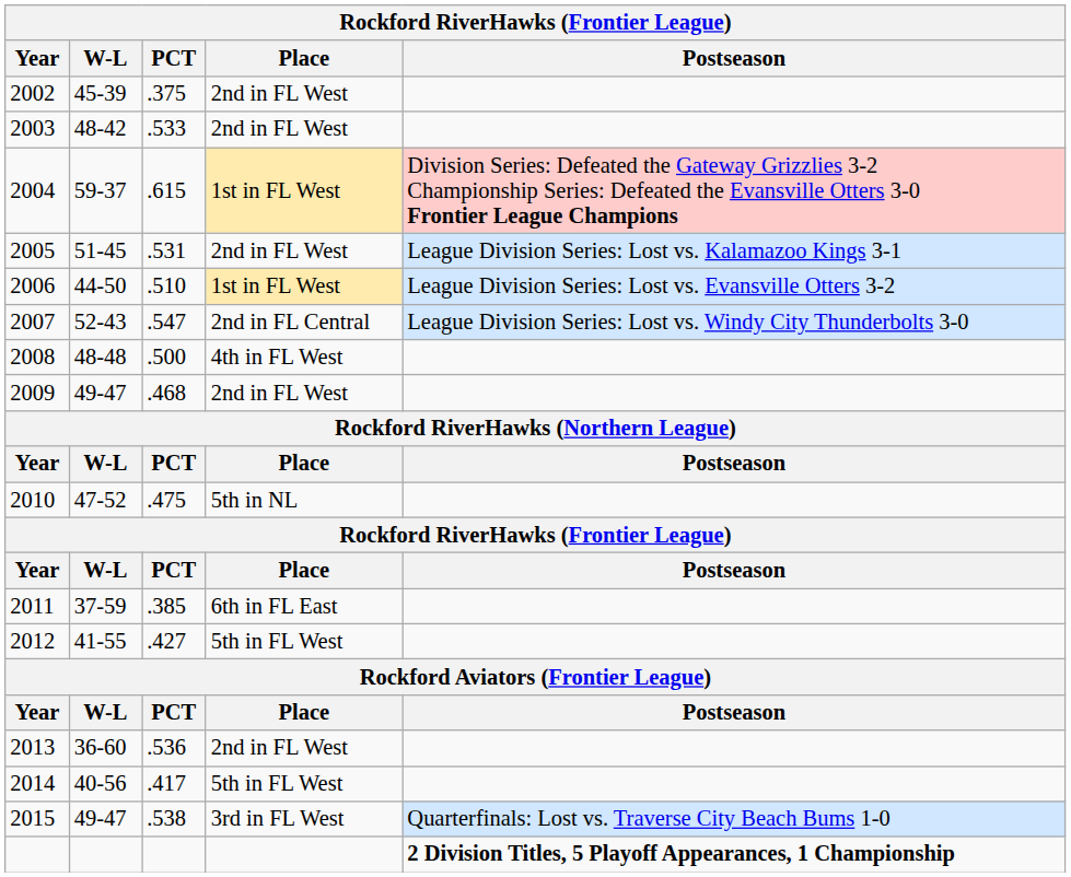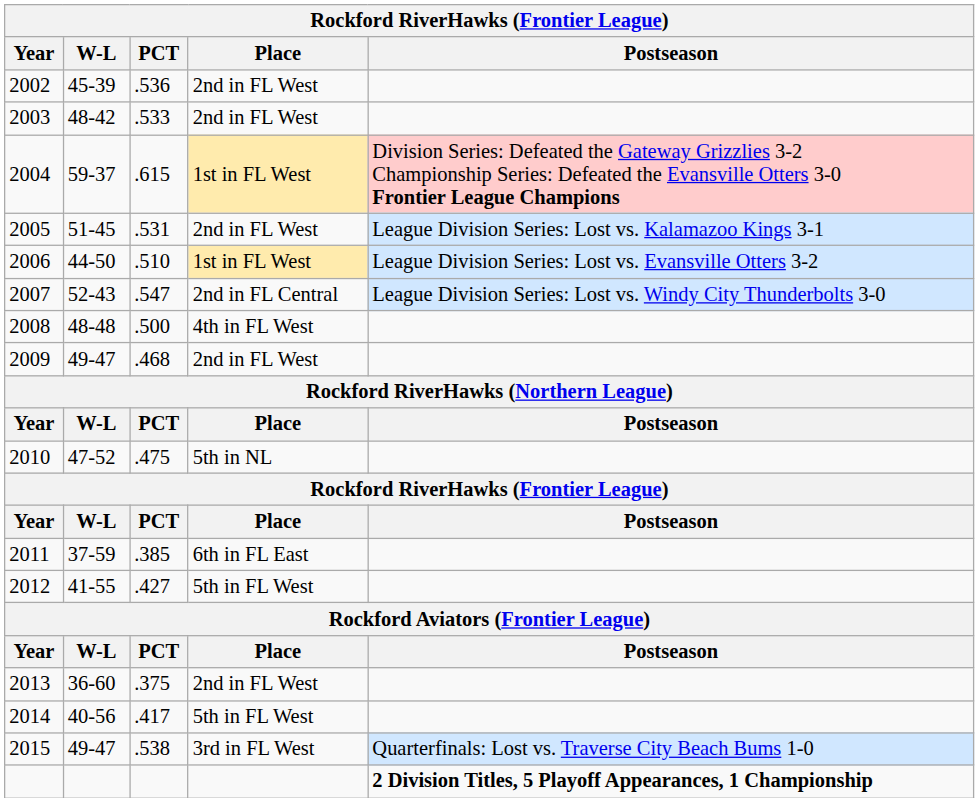2002 | PCT: .375 -> .536
2013 | PCT: .536 -> .375
